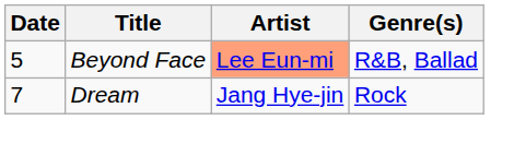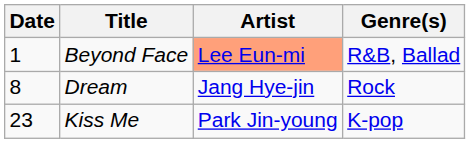Beyond Face | Date: 5 -> 1
Dream | Date: 7 -> 8
+ row: 23 | Kiss Me | Park Jin-young | K-pop
